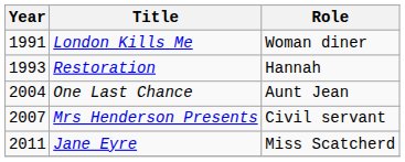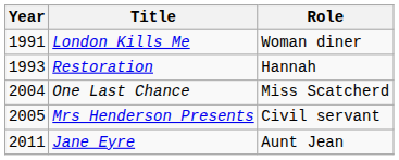One Last Chance | Role: Aunt Jean -> Miss Scatcherd
Mrs Henderson Presents | Year: 2007 -> 2005
Jane Eyre | Role: Miss Scatcherd -> Aunt Jean
